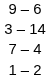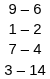rows swapped: 3 – 14 <-> 1 – 2
